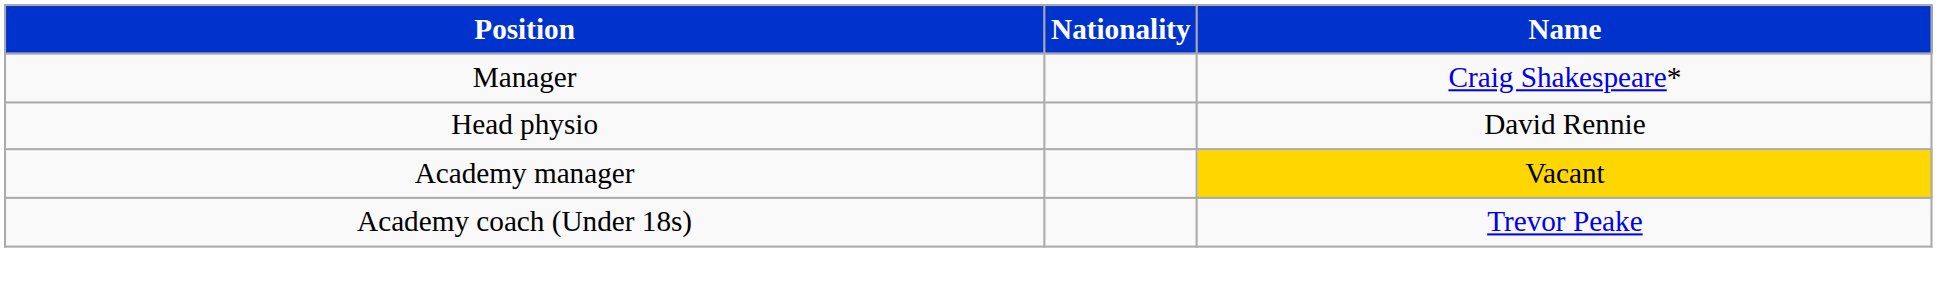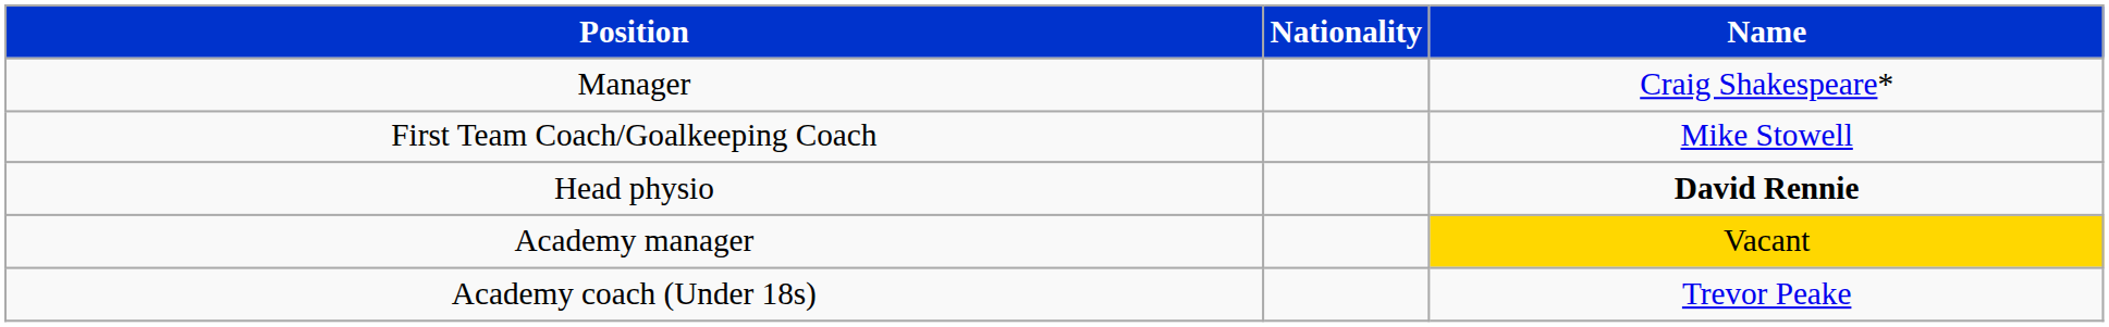+ row: First Team Coach/Goalkeeping Coach | Mike Stowell
Head physio | Name: normal -> bold
